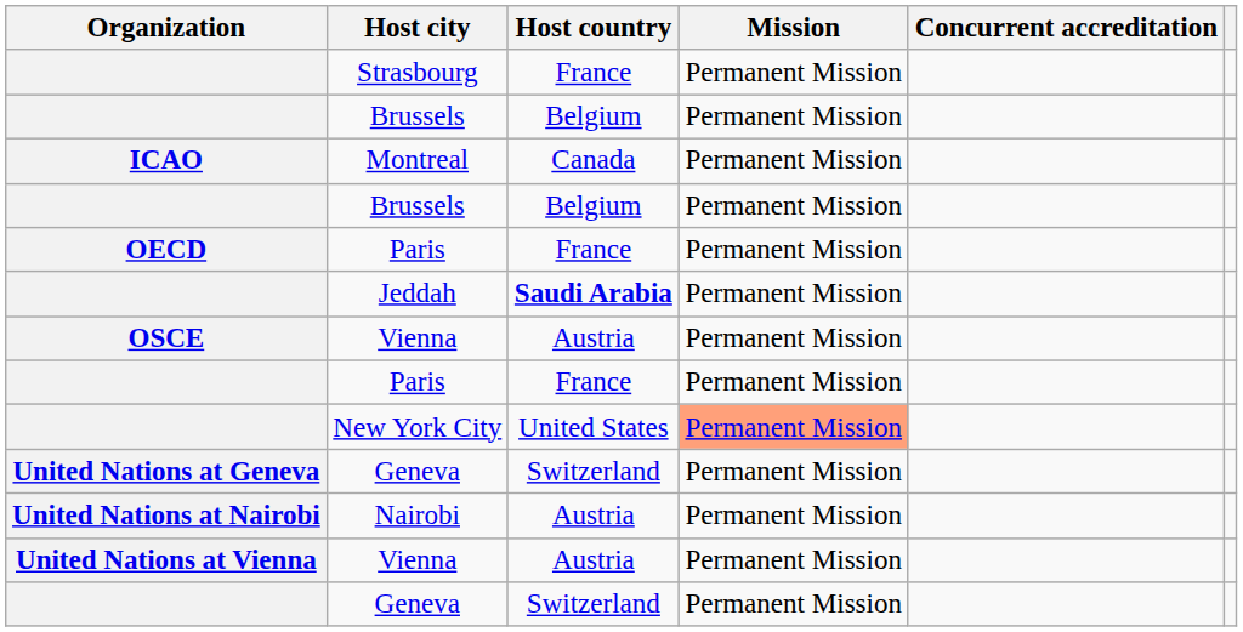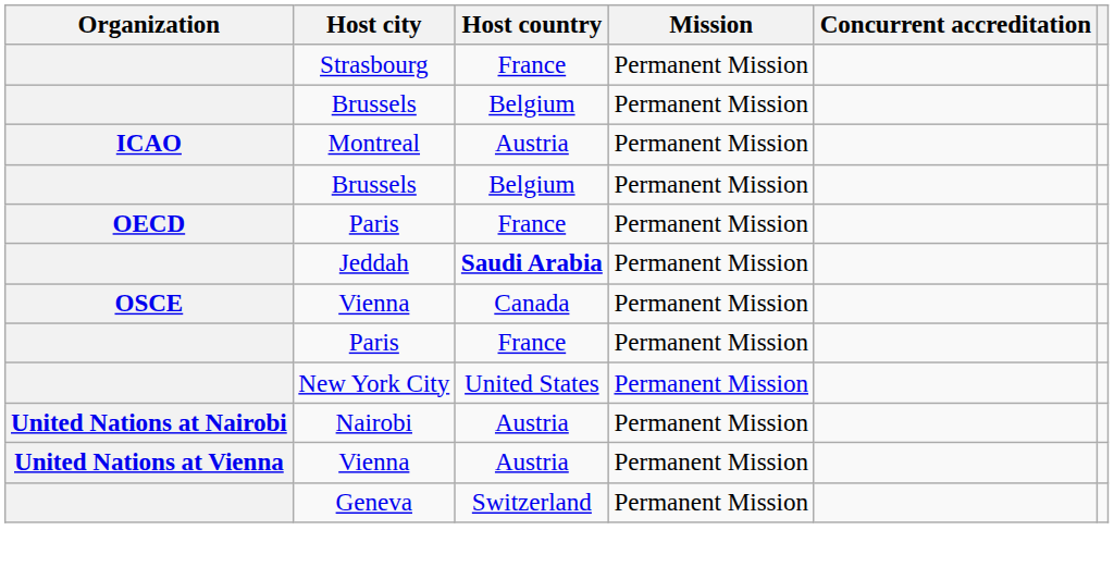Montreal | Host country: Canada -> Austria
OSCE / Vienna | Host country: Austria -> Canada
New York City | Mission: lightsalmon background -> no background
- row: United Nations at Geneva | Geneva | Switzerland | Permanent Mission
